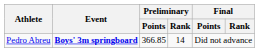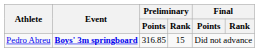Pedro Abreu | Preliminary / Points: 366.85 -> 316.85
Pedro Abreu | Preliminary / Rank: 14 -> 15
